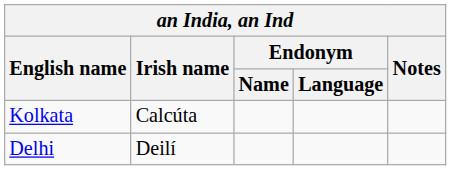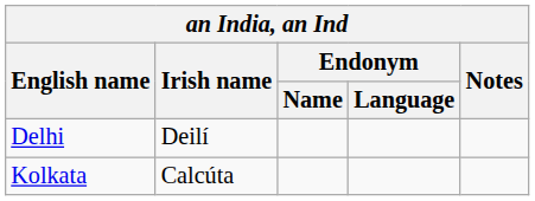rows swapped: Delhi <-> Kolkata
